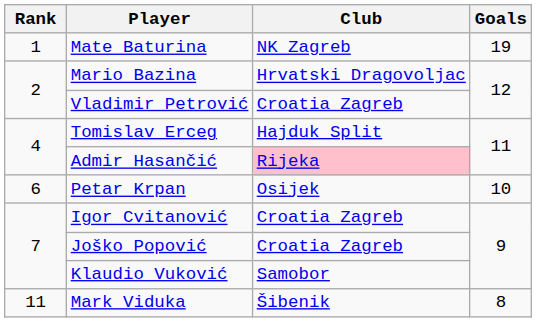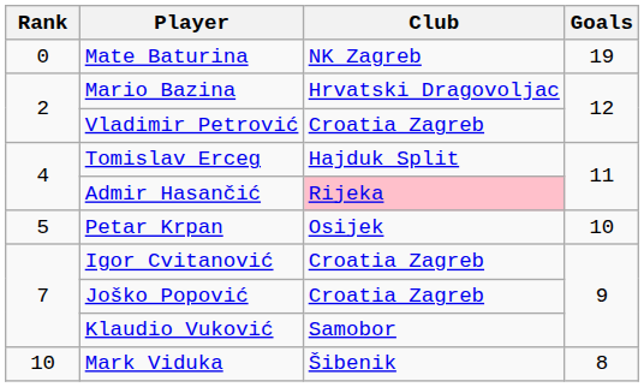Mate Baturina | Rank: 1 -> 0
Petar Krpan | Rank: 6 -> 5
Mark Viduka | Rank: 11 -> 10
